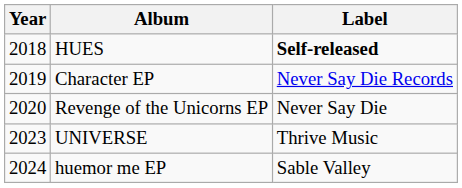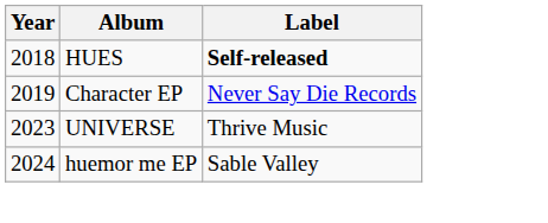- row: 2020 | Revenge of the Unicorns EP | Never Say Die
